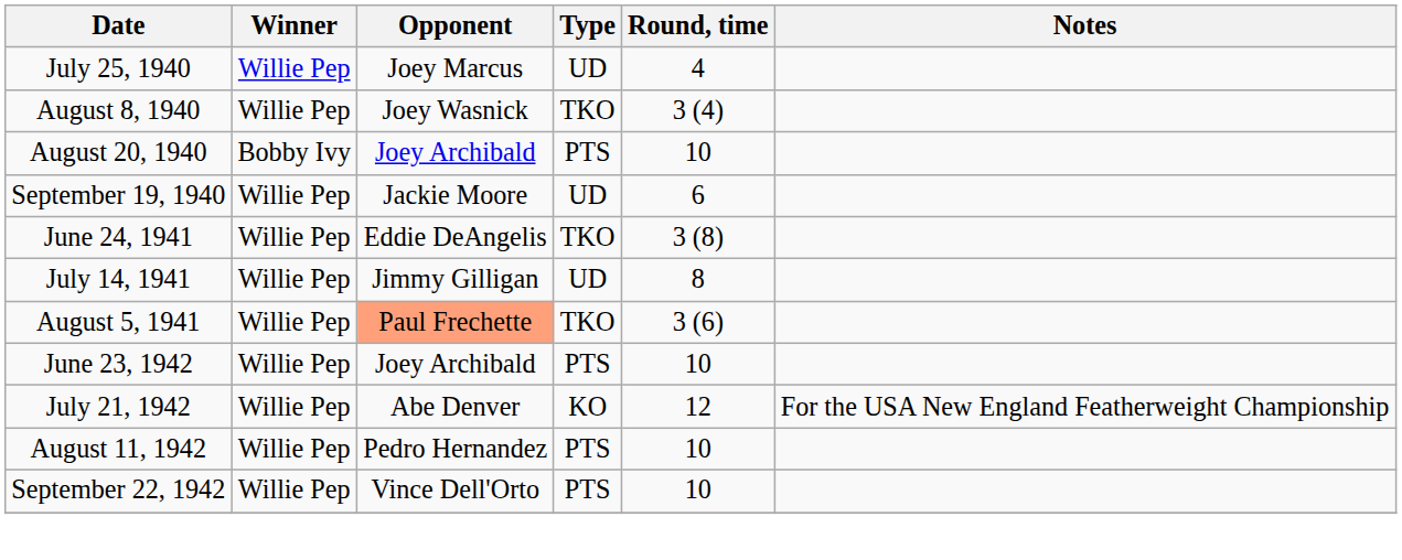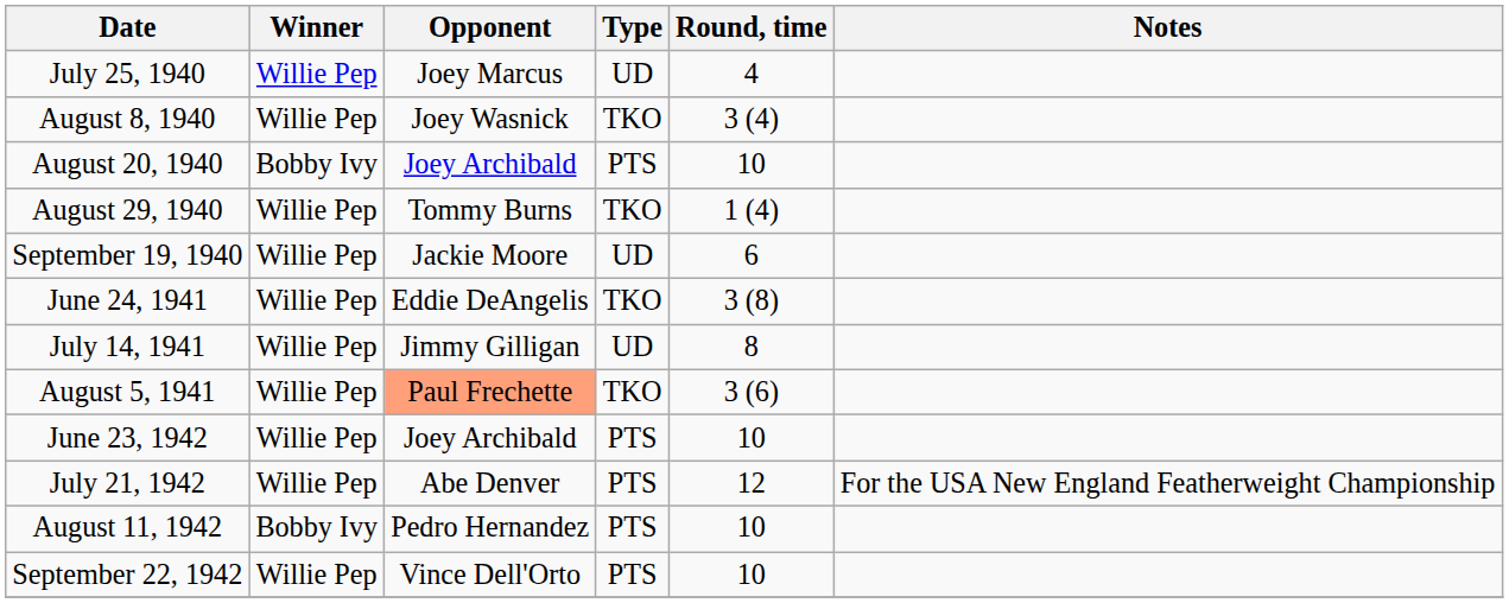+ row: August 29, 1940 | Willie Pep | Tommy Burns | TKO | 1 (4)
July 21, 1942 | Type: KO -> PTS
August 11, 1942 | Winner: Willie Pep -> Bobby Ivy
